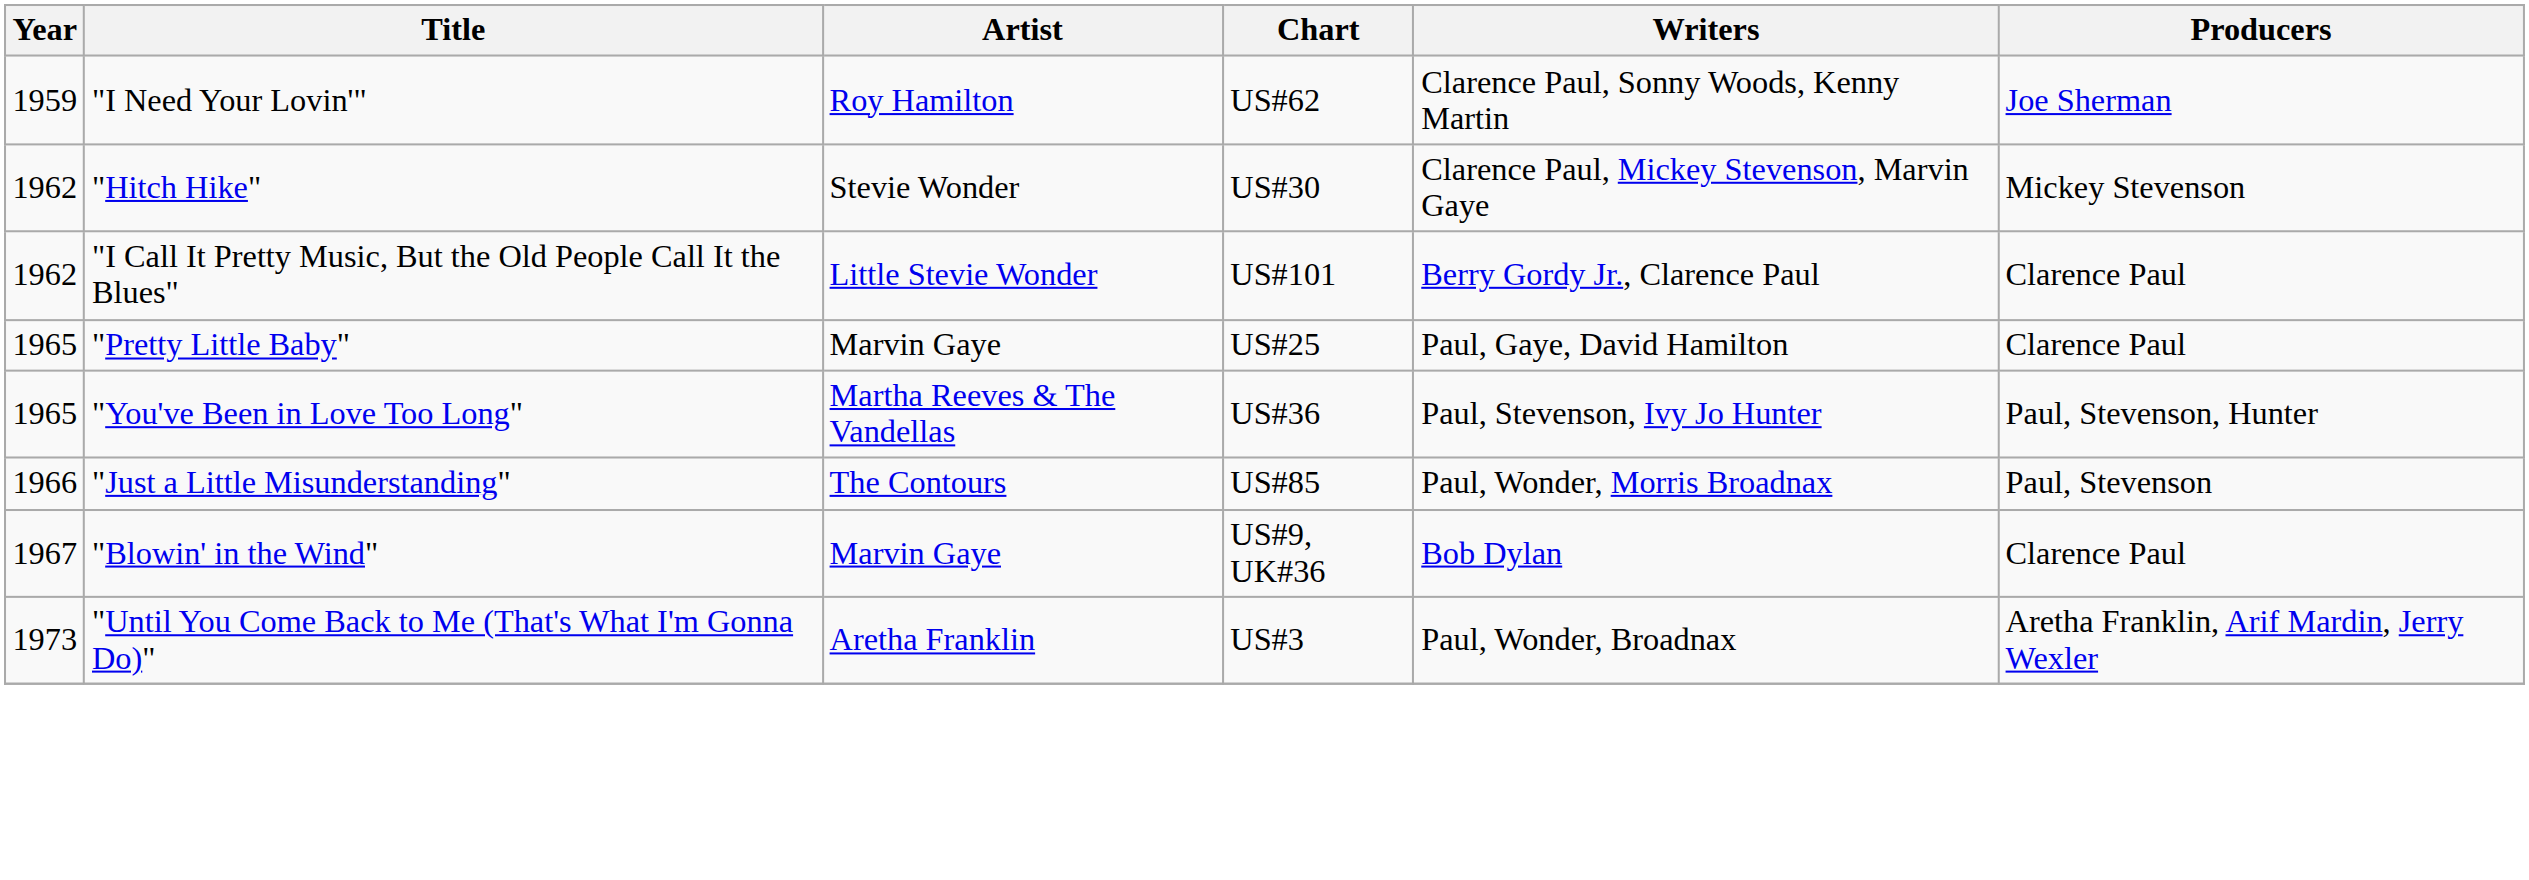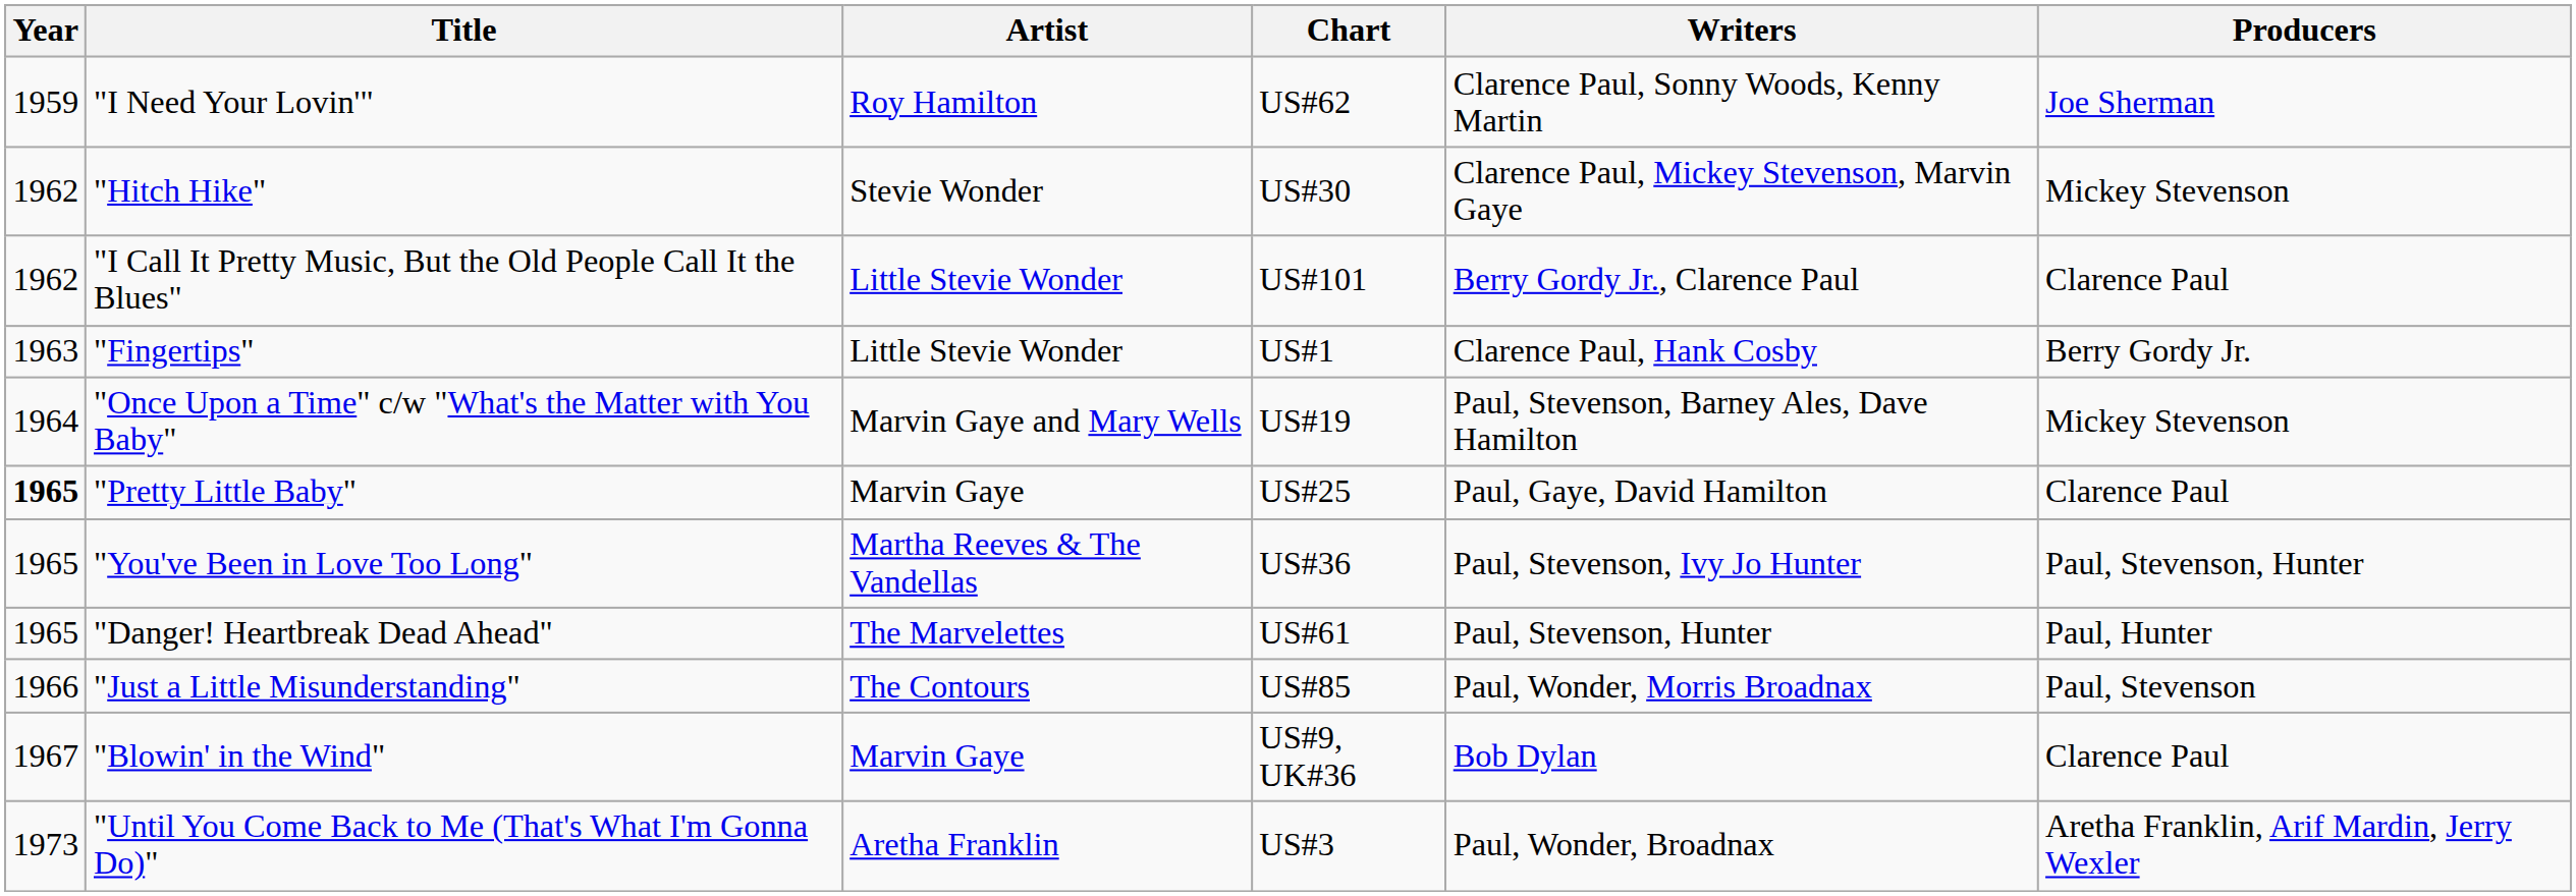+ row: 1963 | "Fingertips" | Little Stevie Wonder | US#1 | Clarence Paul, Hank Cosby | Berry Gordy Jr.
+ row: 1964 | "Once Upon a Time" c/w "What's the Matter with You Baby" | Marvin Gaye and Mary Wells | US#19 | Paul, Stevenson, Barney Ales, Dave Hamilton | Mickey Stevenson
"Pretty Little Baby" | Year: normal -> bold
+ row: 1965 | "Danger! Heartbreak Dead Ahead" | The Marvelettes | US#61 | Paul, Stevenson, Hunter | Paul, Hunter
